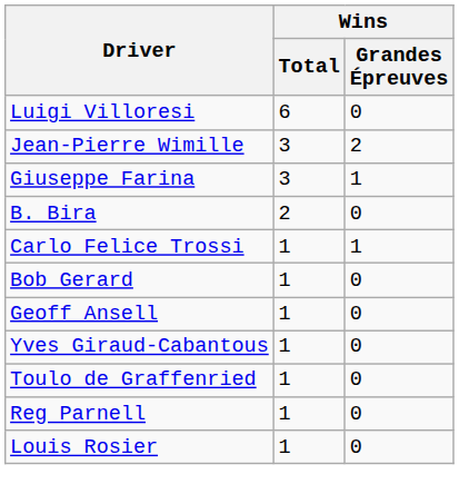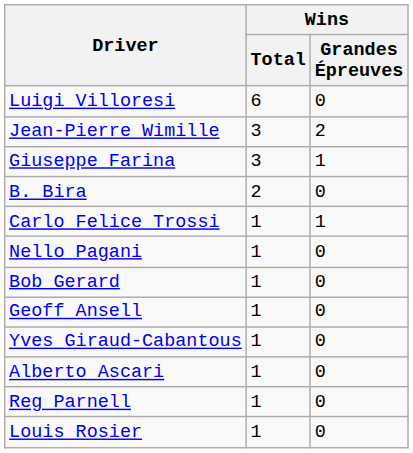+ row: Nello Pagani | 1 | 0
+ row: Alberto Ascari | 1 | 0
- row: Toulo de Graffenried | 1 | 0
